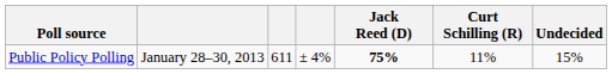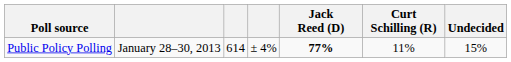Public Policy Polling | column 3: 611 -> 614
Public Policy Polling | Jack Reed (D): 75% -> 77%
